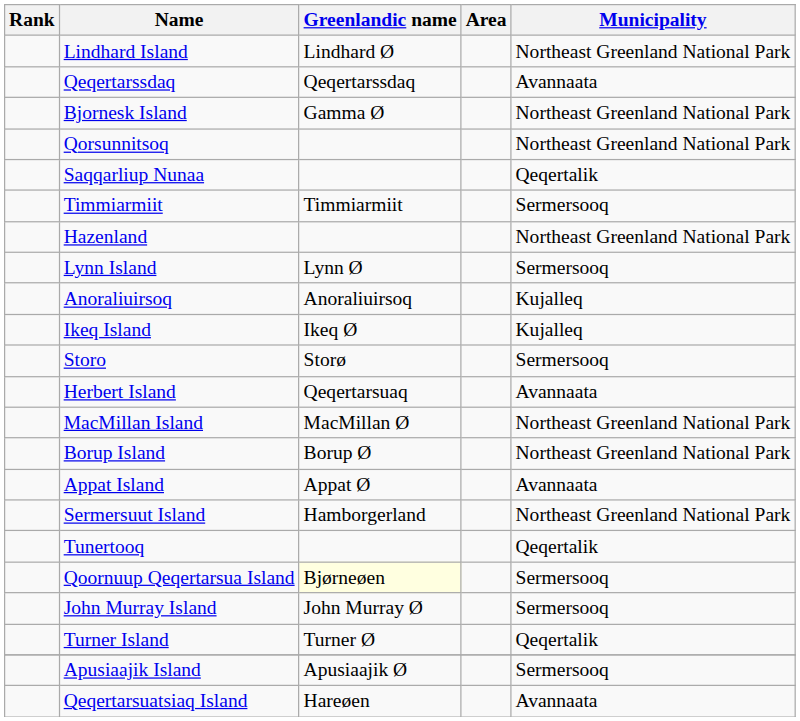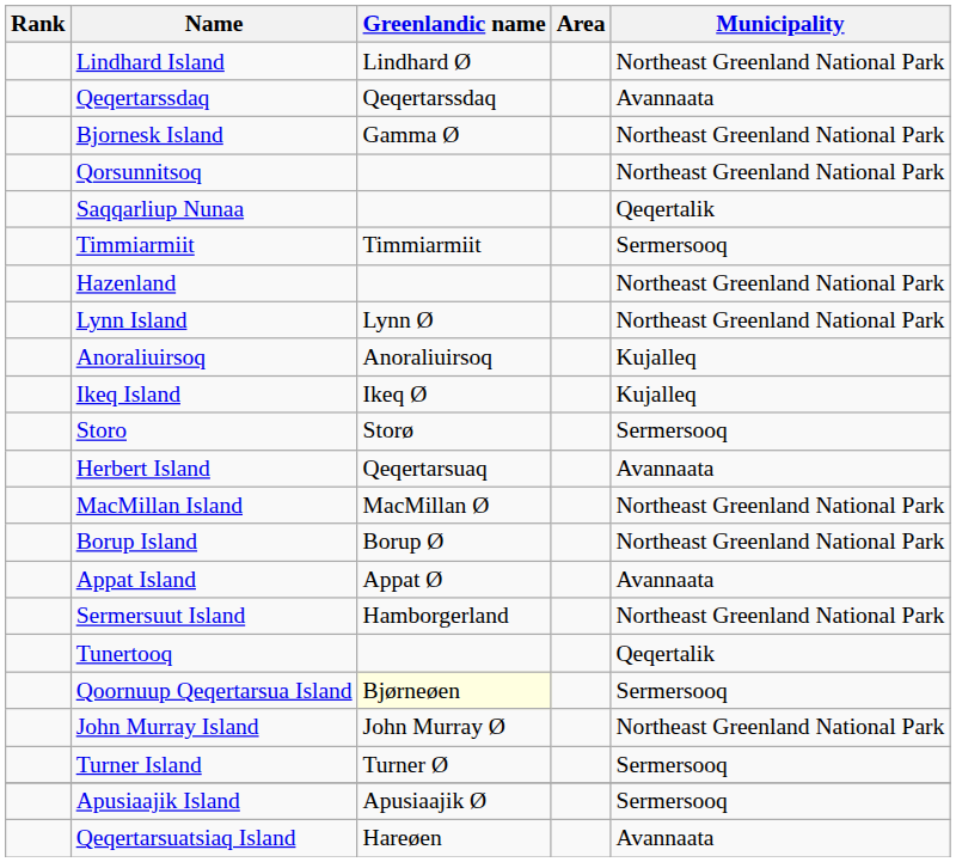Lynn Island | Municipality: Sermersooq -> Northeast Greenland National Park
John Murray Island | Municipality: Sermersooq -> Northeast Greenland National Park
Turner Island | Municipality: Qeqertalik -> Sermersooq
